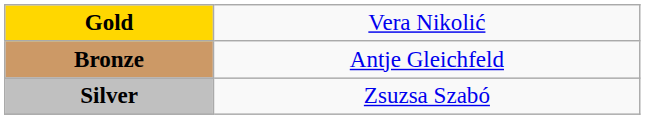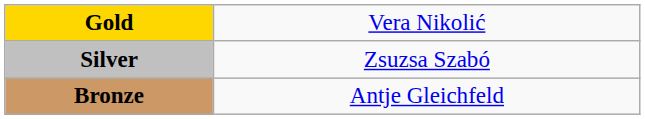rows swapped: Silver <-> Bronze
